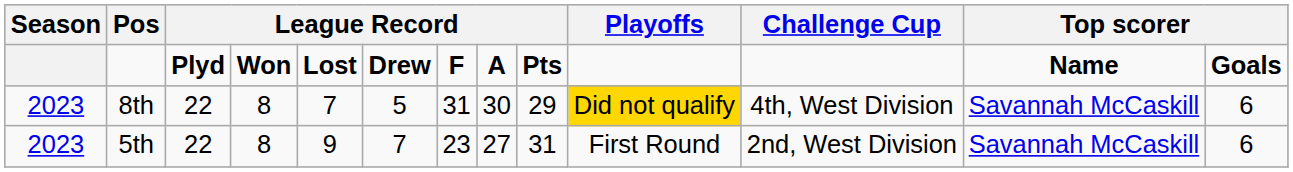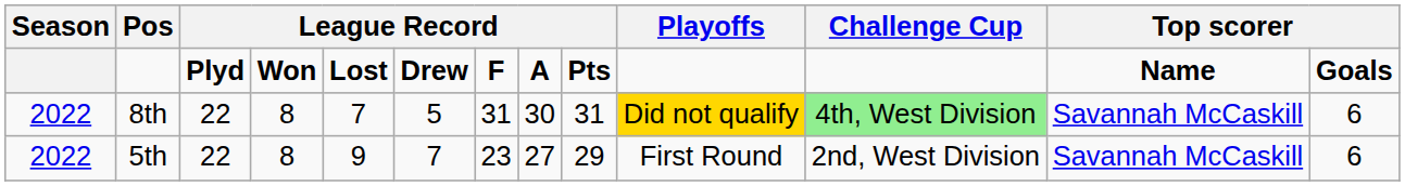8th | Season: 2023 -> 2022
8th | column 9: 29 -> 31
8th | Challenge Cup: no background -> lightgreen background
5th | Season: 2023 -> 2022
5th | column 9: 31 -> 29
